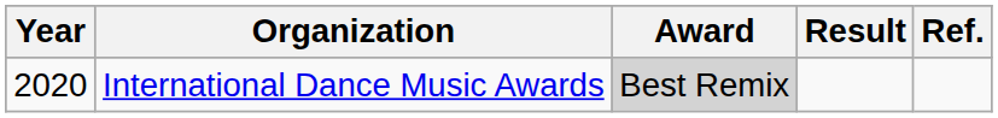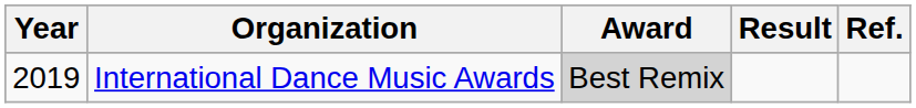International Dance Music Awards | Year: 2020 -> 2019
